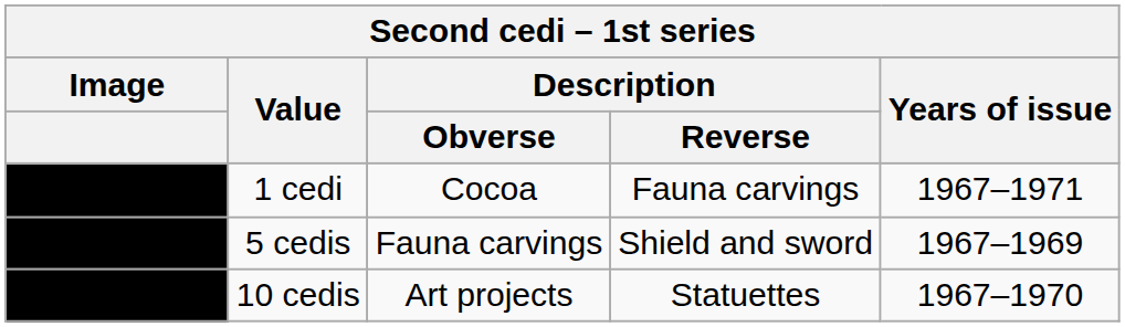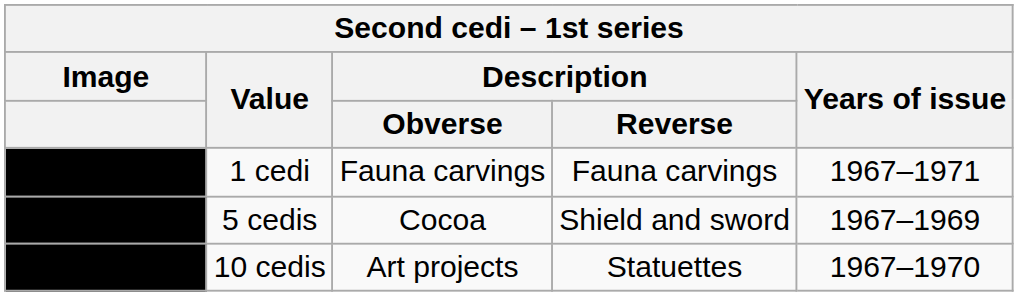1 cedi | Description / Obverse: Cocoa -> Fauna carvings
5 cedis | Description / Obverse: Fauna carvings -> Cocoa
